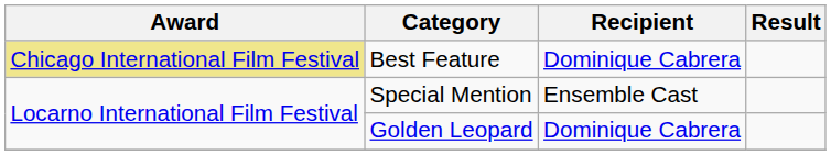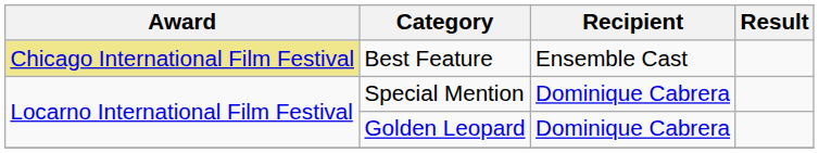Best Feature | Recipient: Dominique Cabrera -> Ensemble Cast
Special Mention | Recipient: Ensemble Cast -> Dominique Cabrera
